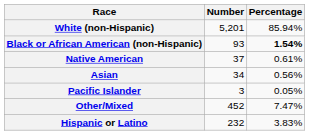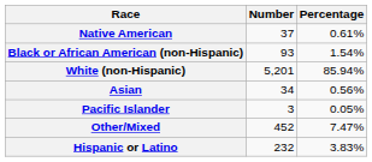rows swapped: White (non-Hispanic) <-> Native American
Black or African American (non-Hispanic) | Percentage: bold -> normal
